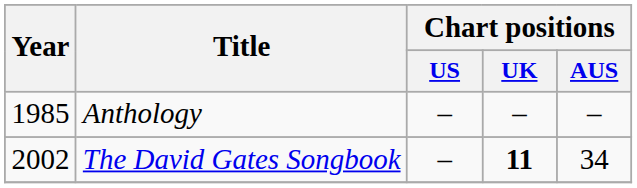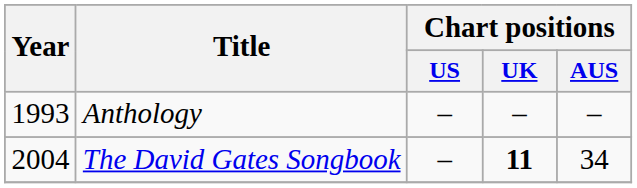Anthology | Year: 1985 -> 1993
The David Gates Songbook | Year: 2002 -> 2004
